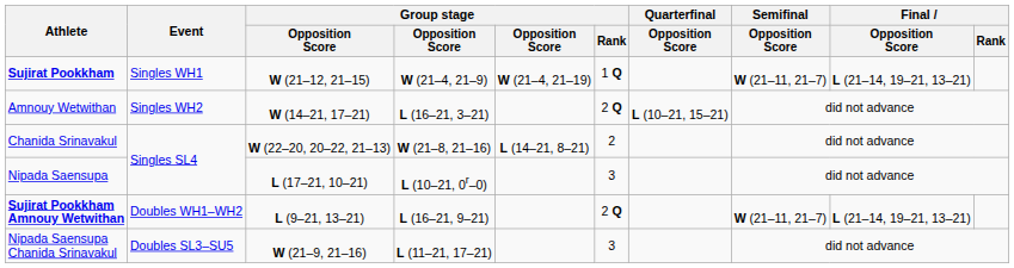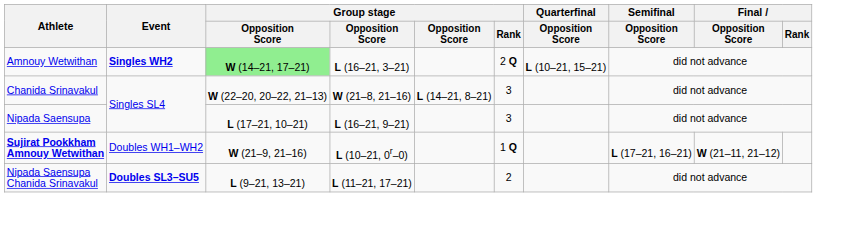- row: Sujirat Pookkham | Singles WH1 | W (21–12, 21–15) | W (21–4, 21–9) | W (21–4, 21–19) | 1 Q | W (21–11, 21–7) | L (21–14, 19–21, 13–21)
Amnouy Wetwithan | Event: normal -> bold
Amnouy Wetwithan | column 3: no background -> lightgreen background
Chanida Srinavakul | Group stage / Rank: 2 -> 3
Nipada Saensupa | column 4: L (10–21, 0r–0) -> L (16–21, 9–21)
Sujirat Pookkham Amnouy Wetwithan | column 3: L (9–21, 13–21) -> W (21–9, 21–16)
Sujirat Pookkham Amnouy Wetwithan | column 4: L (16–21, 9–21) -> L (10–21, 0r–0)
Sujirat Pookkham Amnouy Wetwithan | Group stage / Rank: 2 Q -> 1 Q
Sujirat Pookkham Amnouy Wetwithan | Semifinal / Opposition Score: W (21–11, 21–7) -> L (17–21, 16–21)
Sujirat Pookkham Amnouy Wetwithan | Final / Opposition Score: L (21–14, 19–21, 13–21) -> W (21–11, 21–12)
Nipada Saensupa Chanida Srinavakul | Event: normal -> bold
Nipada Saensupa Chanida Srinavakul | column 3: W (21–9, 21–16) -> L (9–21, 13–21)
Nipada Saensupa Chanida Srinavakul | Group stage / Rank: 3 -> 2
